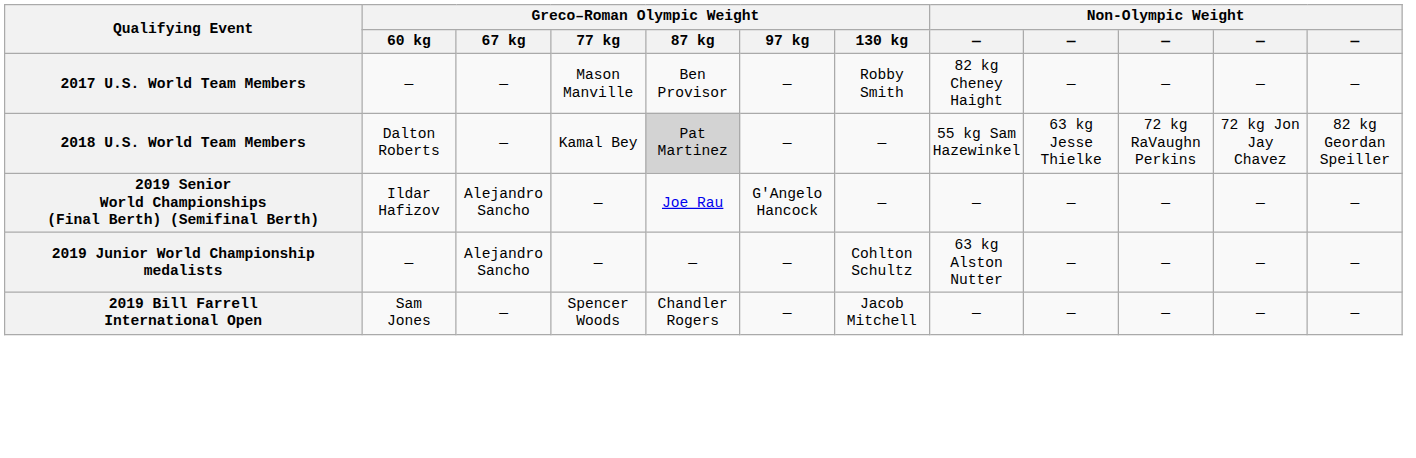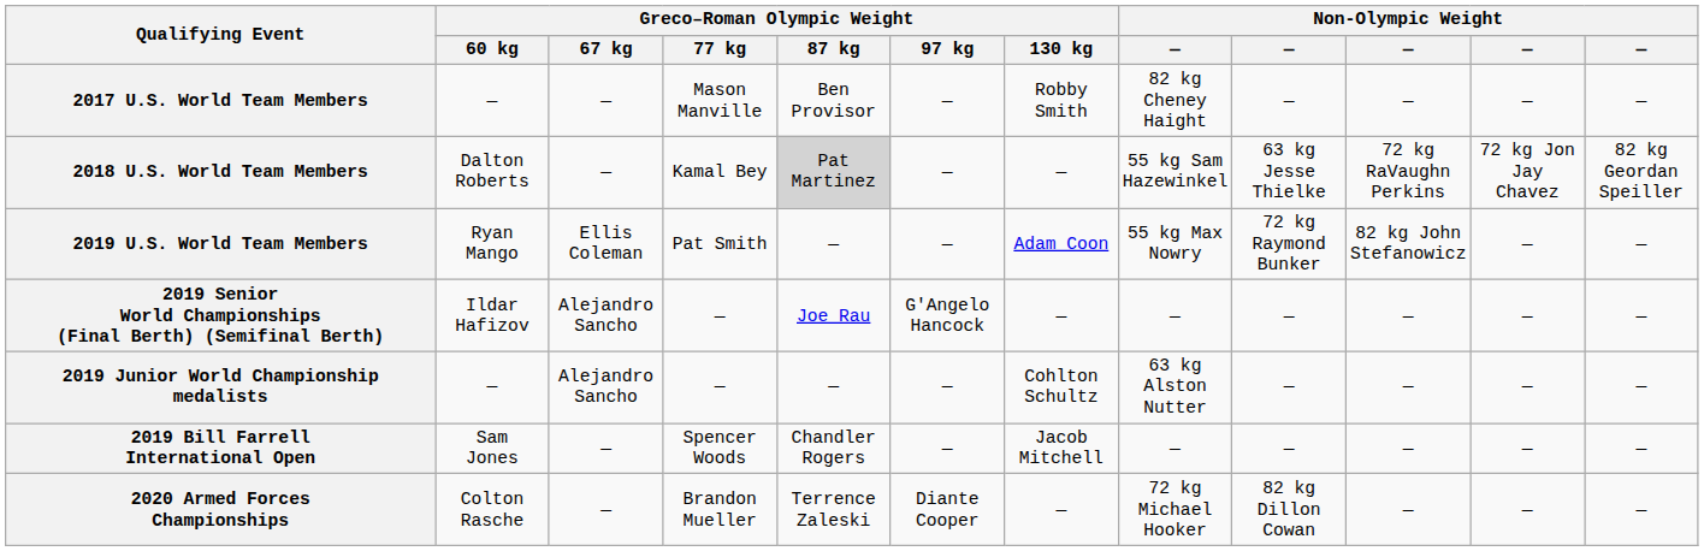+ row: 2019 U.S. World Team Members | Ryan Mango | Ellis Coleman | Pat Smith | — | — | Adam Coon | 55 kg Max Nowry | 72 kg Raymond Bunker | 82 kg John Stefanowicz | — | —
+ row: 2020 Armed Forces Championships | Colton Rasche | — | Brandon Mueller | Terrence Zaleski | Diante Cooper | — | 72 kg Michael Hooker | 82 kg Dillon Cowan | — | — | —
